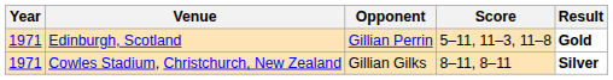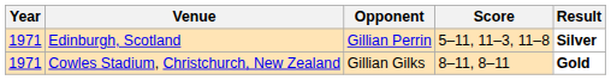Edinburgh, Scotland | Result: Gold -> Silver
Cowles Stadium, Christchurch, New Zealand | Result: Silver -> Gold
